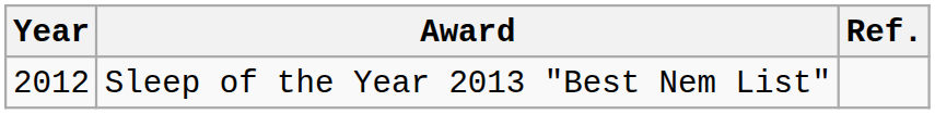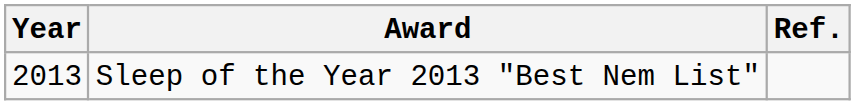Sleep of the Year 2013 "Best Nem List" | Year: 2012 -> 2013
